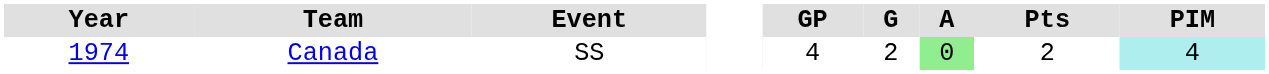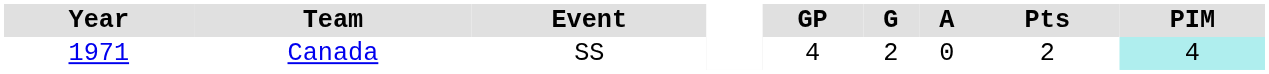Canada | Year: 1974 -> 1971
Canada | A: lightgreen background -> no background
